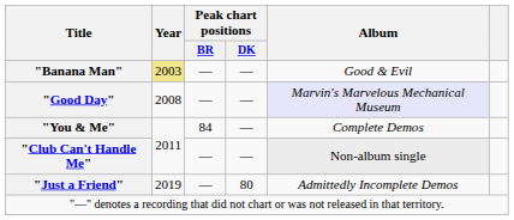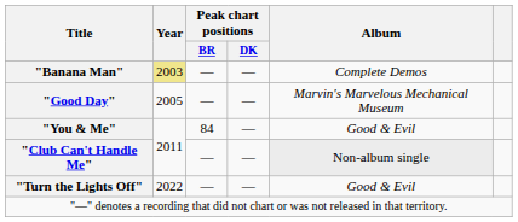"Banana Man" | Album: Good & Evil -> Complete Demos
"Good Day" | Year: 2008 -> 2005
"Good Day" | Album: lavender background -> no background
"You & Me" | Album: Complete Demos -> Good & Evil
- row: "Just a Friend" | 2019 | — | 80 | Admittedly Incomplete Demos
+ row: "Turn the Lights Off" | 2022 | — | — | Good & Evil
